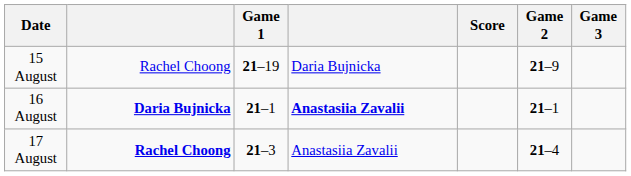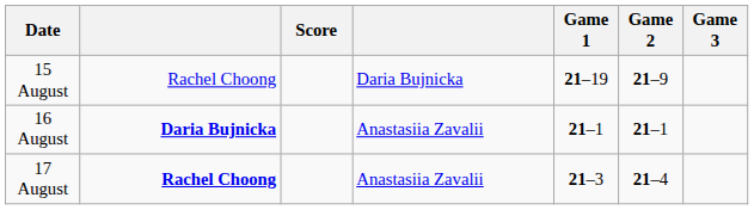columns swapped: Score <-> Game 1
16 August | column 4: bold -> normal
